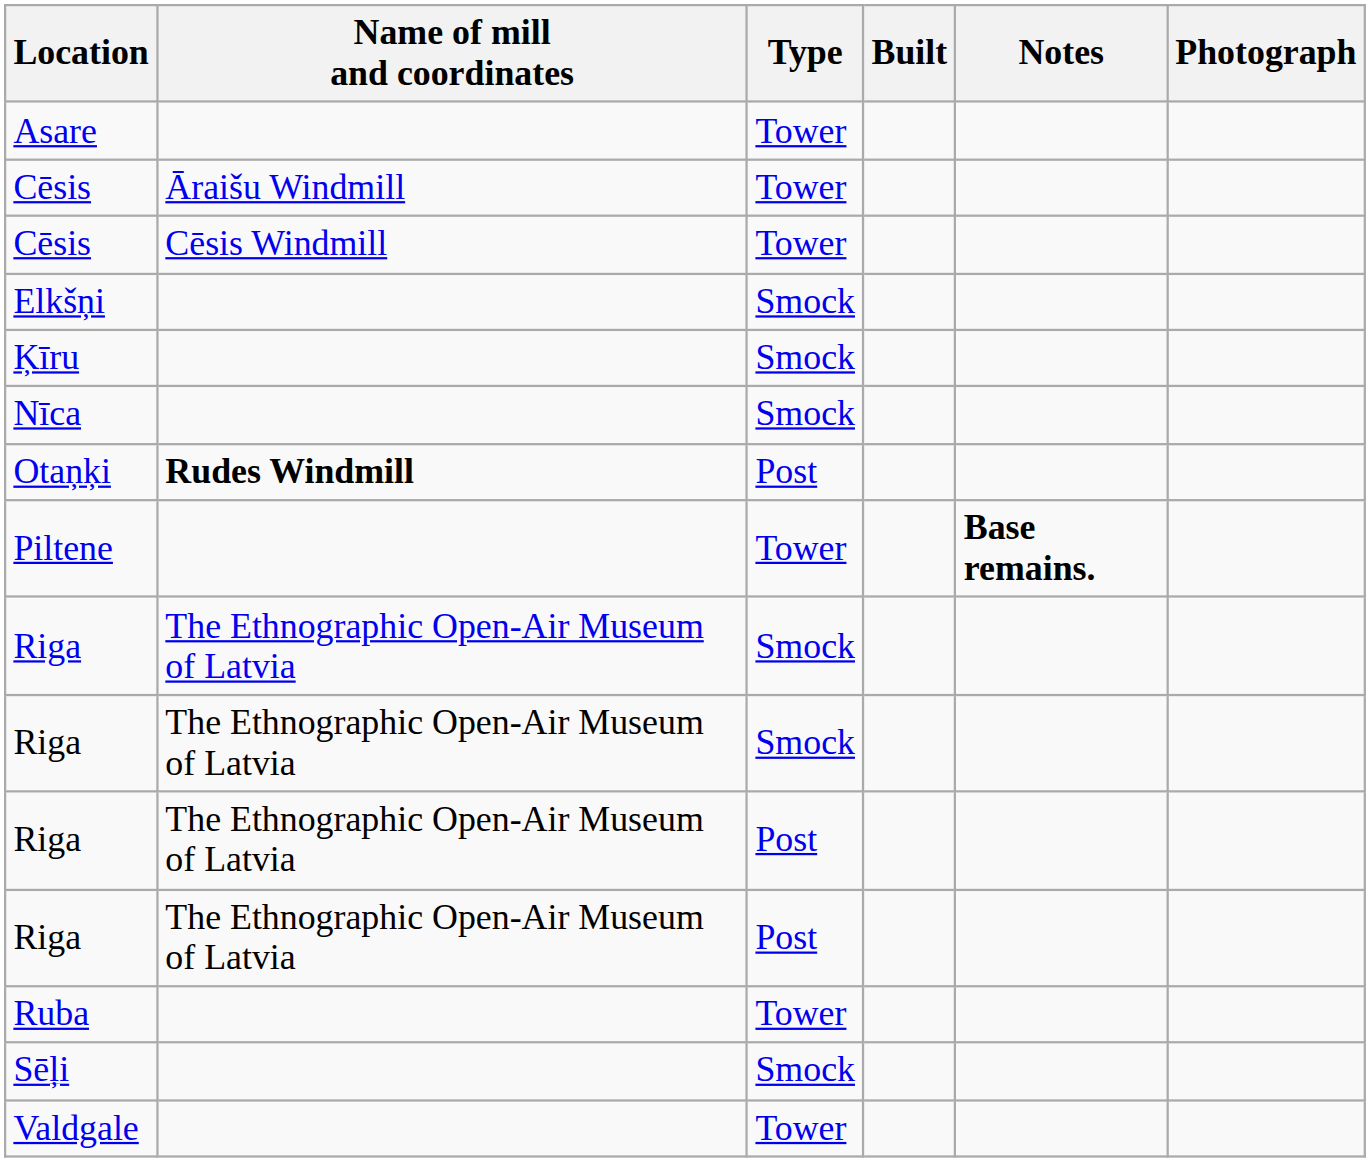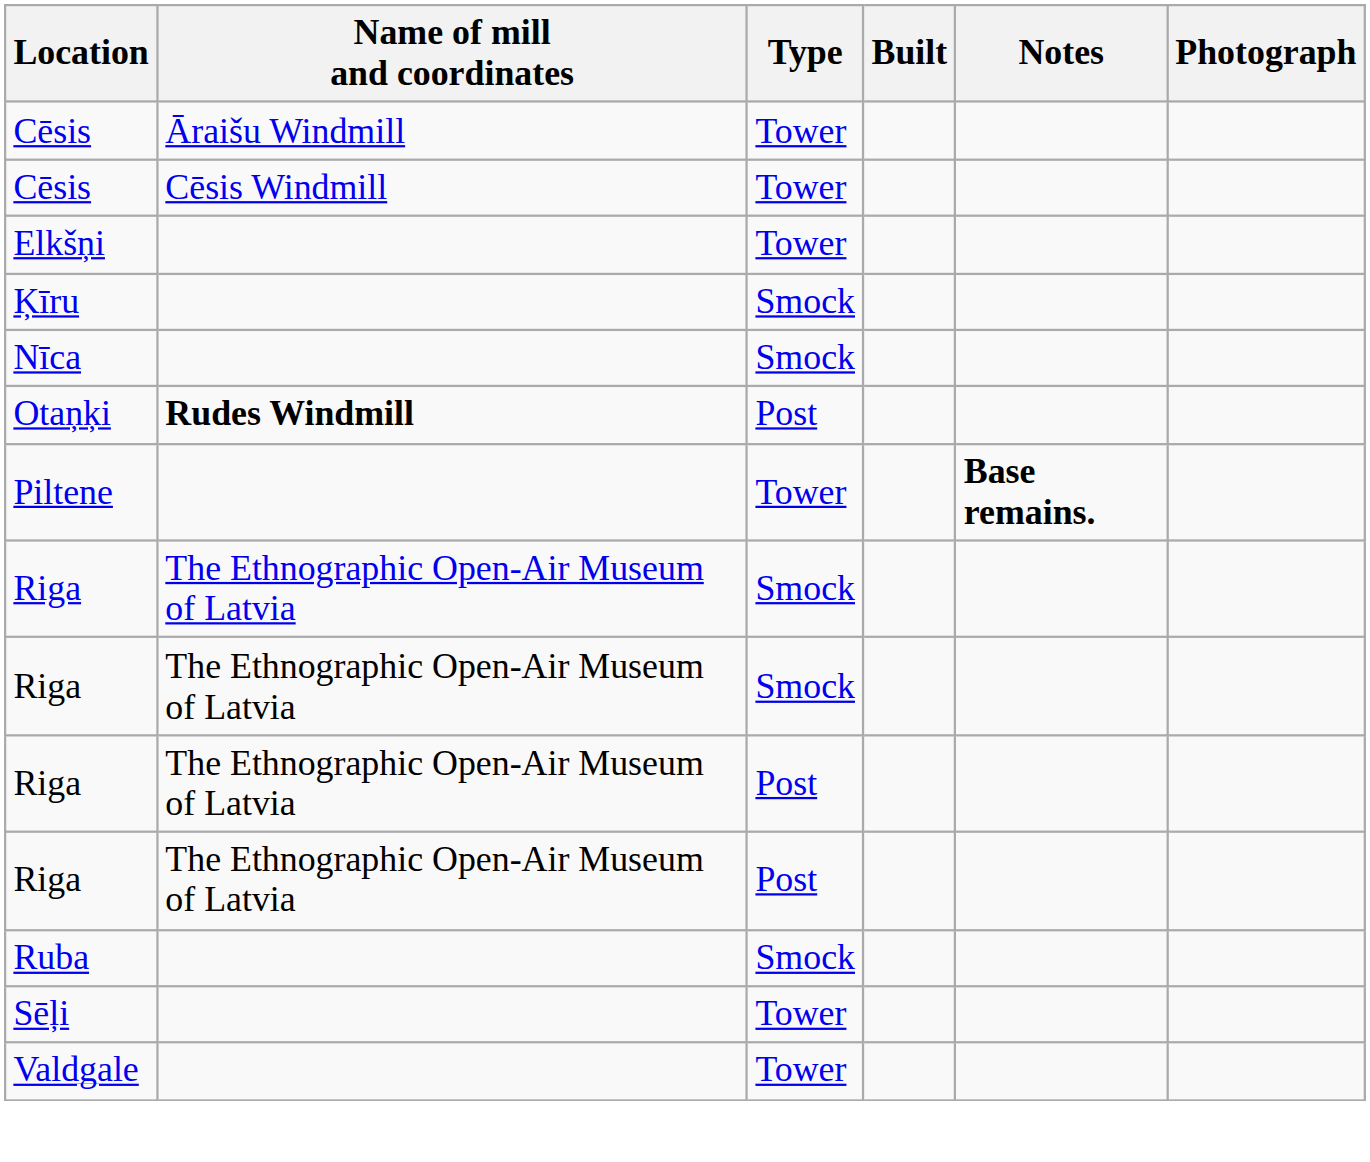- row: Asare | Tower
Elkšņi | Type: Smock -> Tower
Ruba | Type: Tower -> Smock
Sēļi | Type: Smock -> Tower
